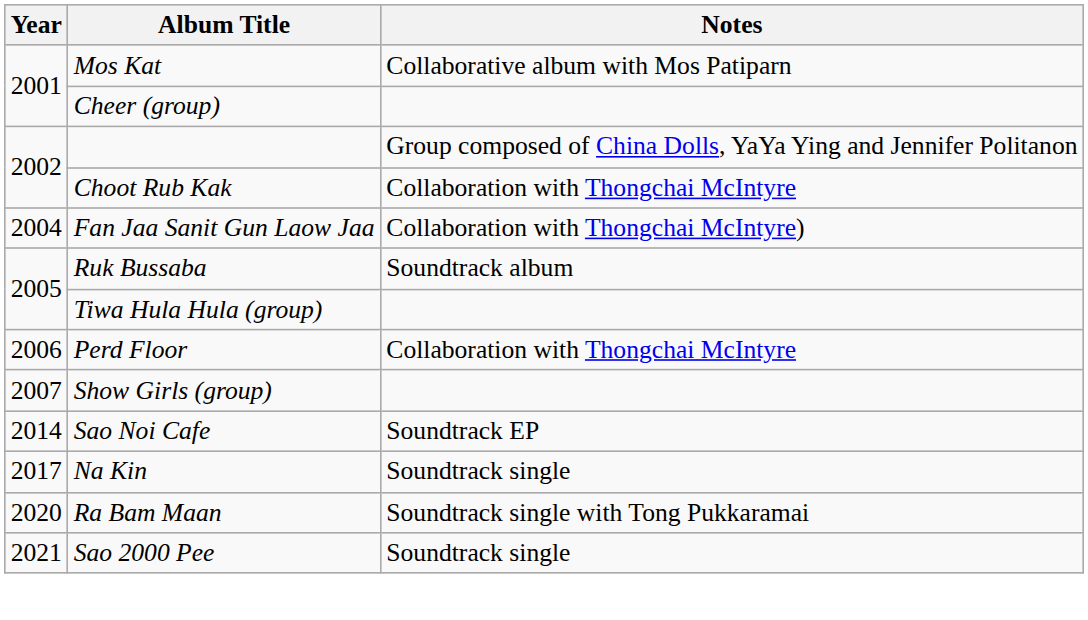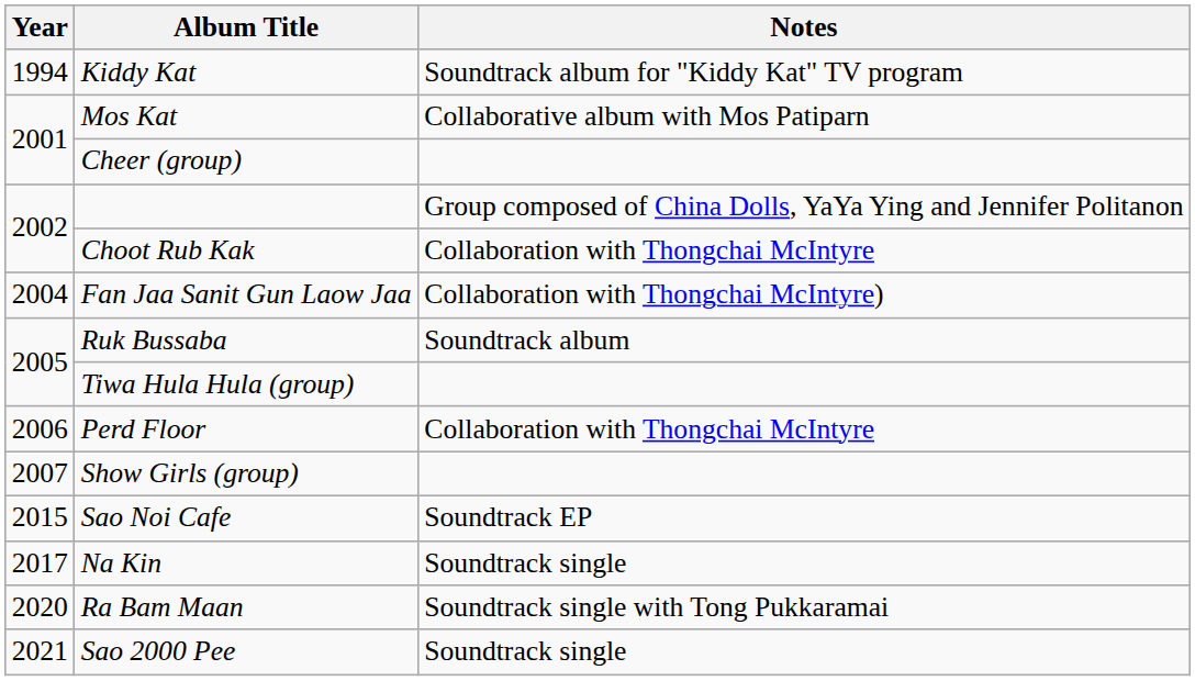+ row: 1994 | Kiddy Kat | Soundtrack album for "Kiddy Kat" TV program
Sao Noi Cafe | Year: 2014 -> 2015
